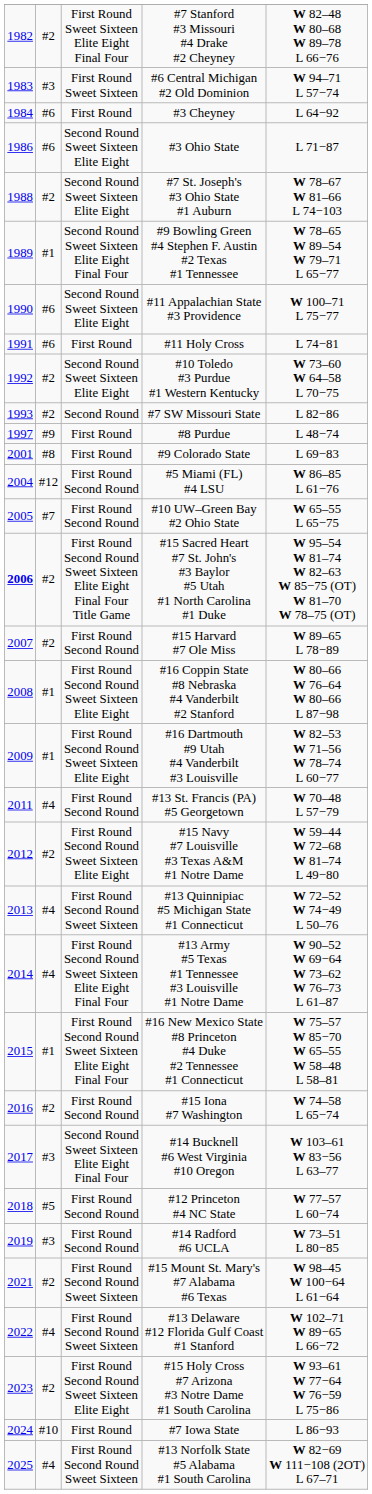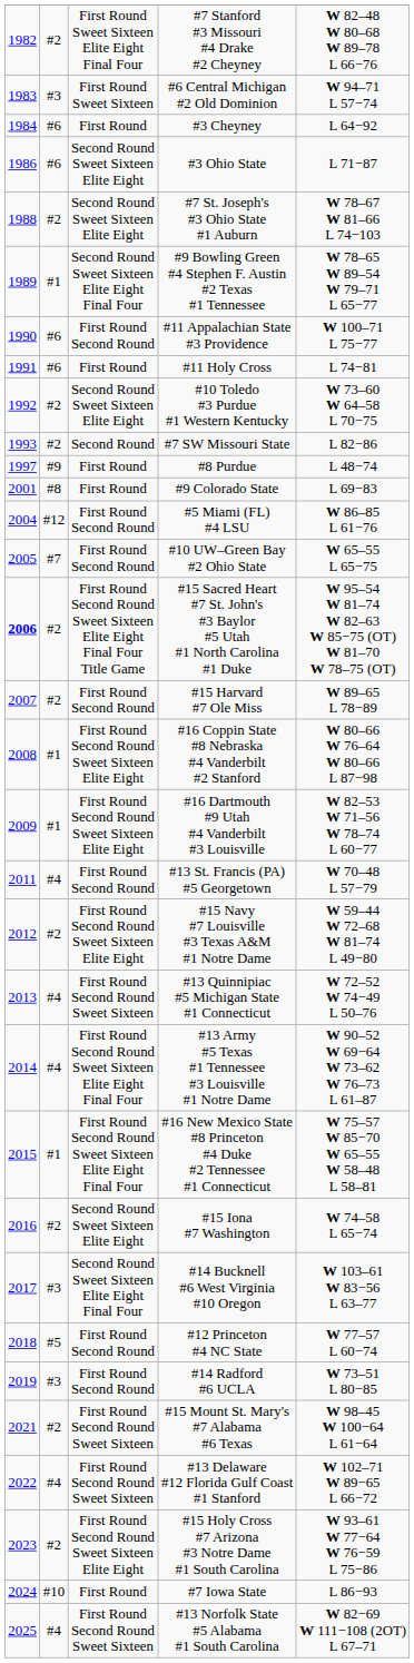#11 Appalachian State #3 Providence | column 3: Second Round Sweet Sixteen Elite Eight -> First Round Second Round
#15 Iona #7 Washington | column 3: First Round Second Round -> Second Round Sweet Sixteen Elite Eight
